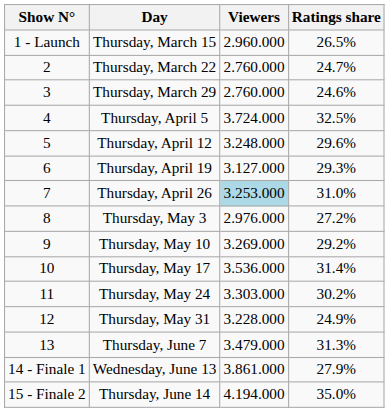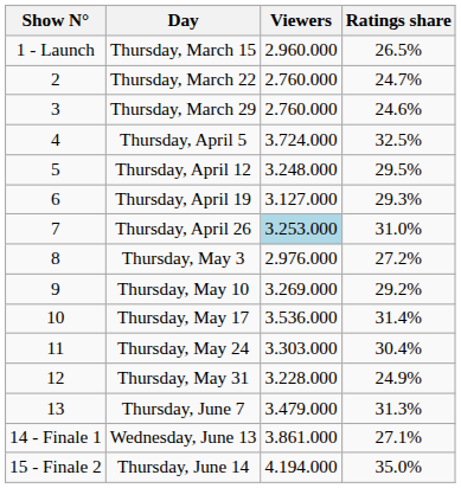Thursday, April 12 | Ratings share: 29.6% -> 29.5%
Thursday, May 24 | Ratings share: 30.2% -> 30.4%
Wednesday, June 13 | Ratings share: 27.9% -> 27.1%
